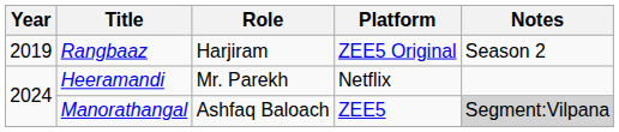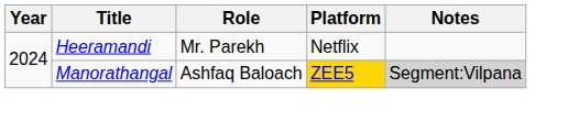- row: 2019 | Rangbaaz | Harjiram | ZEE5 Original | Season 2
Manorathangal | Platform: no background -> gold background
